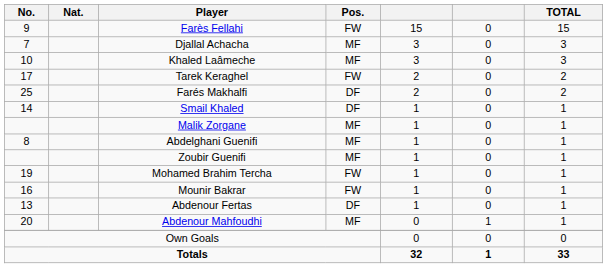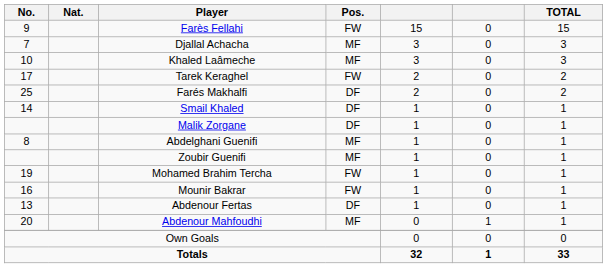Malik Zorgane | Pos.: MF -> DF
